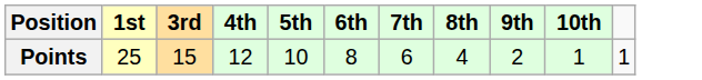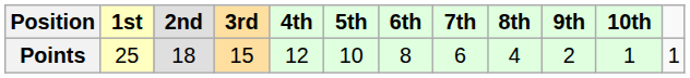+ column: 2nd | 18
